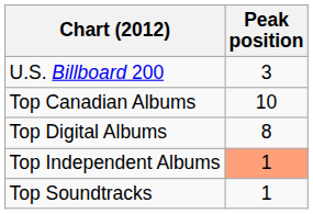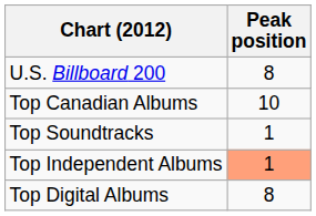U.S. Billboard 200 | Peak position: 3 -> 8
rows swapped: Top Digital Albums <-> Top Soundtracks
